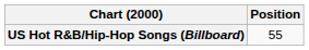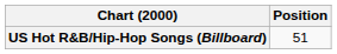US Hot R&B/Hip-Hop Songs (Billboard) | Position: 55 -> 51
